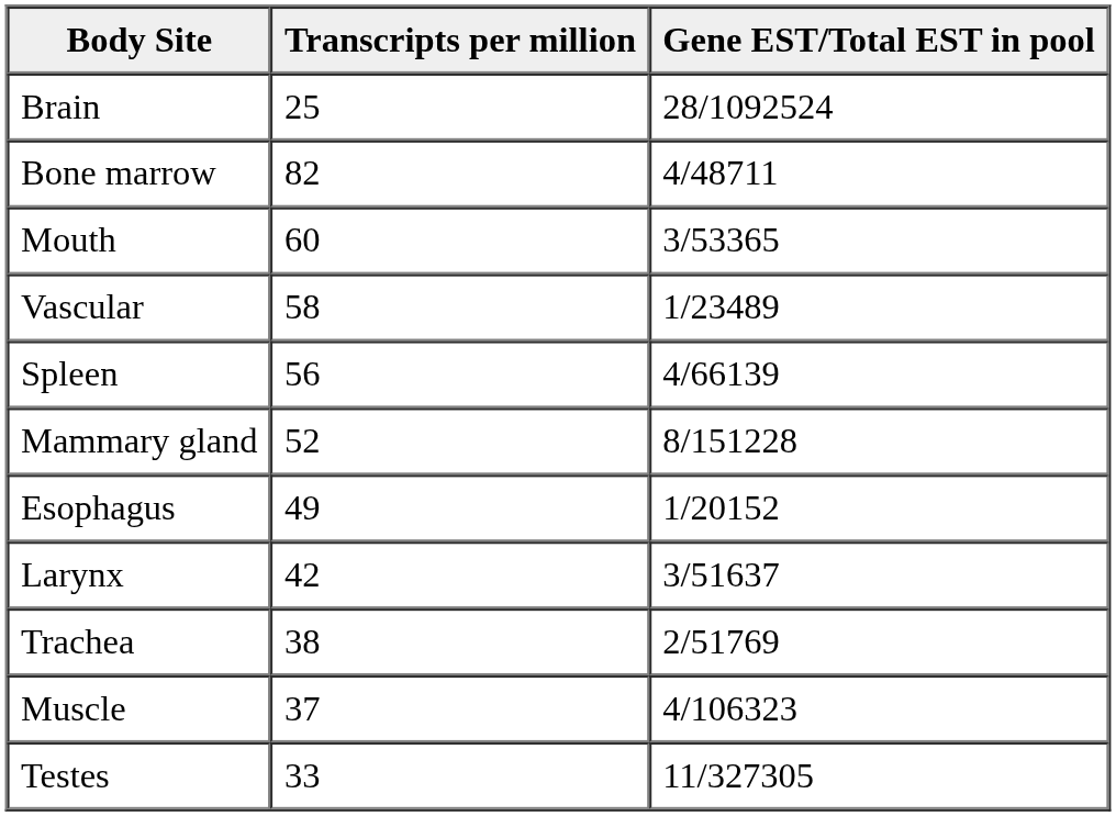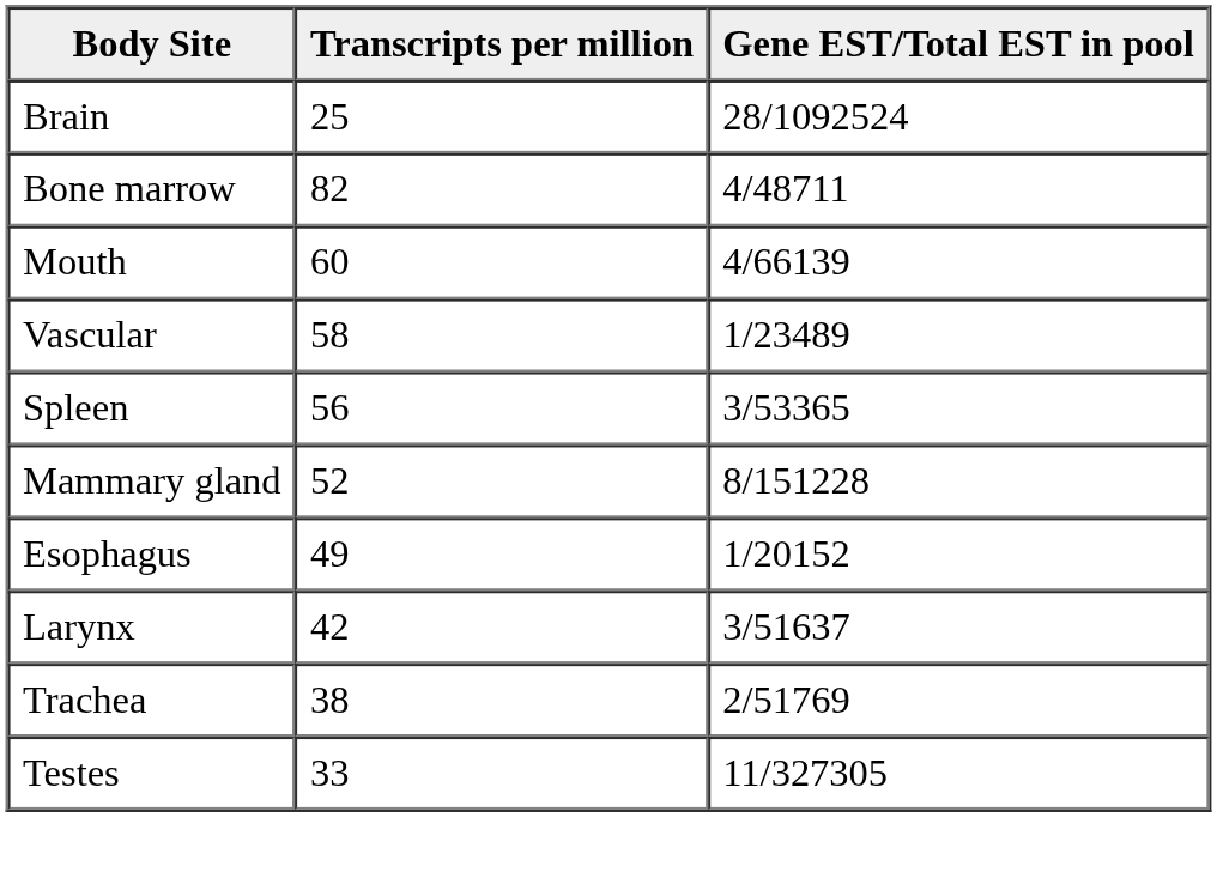Mouth | Gene EST/Total EST in pool: 3/53365 -> 4/66139
Spleen | Gene EST/Total EST in pool: 4/66139 -> 3/53365
- row: Muscle | 37 | 4/106323
